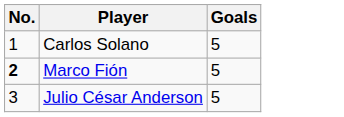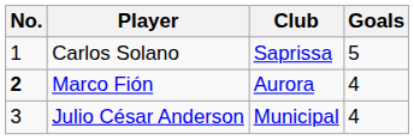+ column: Club | Saprissa | Aurora | Municipal
Marco Fión | Goals: 5 -> 4
Julio César Anderson | Goals: 5 -> 4
